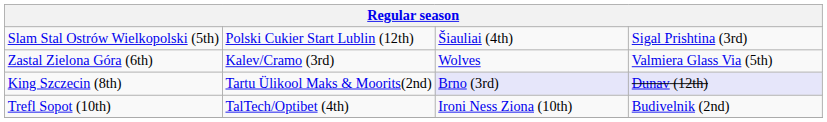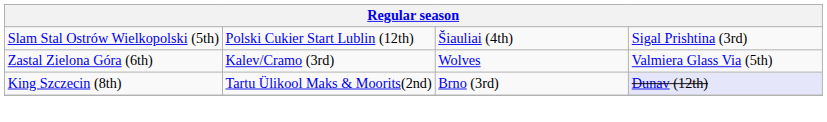King Szczecin (8th) | column 3: lavender background -> no background
- row: Trefl Sopot (10th) | TalTech/Optibet (4th) | Ironi Ness Ziona (10th) | Budivelnik (2nd)
